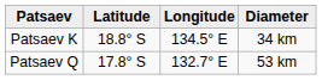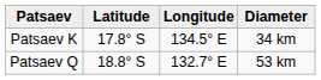Patsaev K | Latitude: 18.8° S -> 17.8° S
Patsaev Q | Latitude: 17.8° S -> 18.8° S
